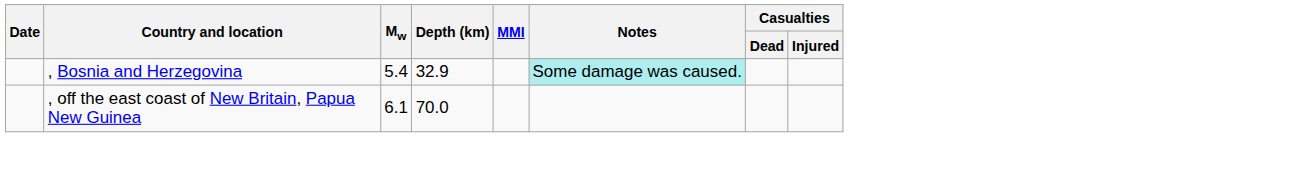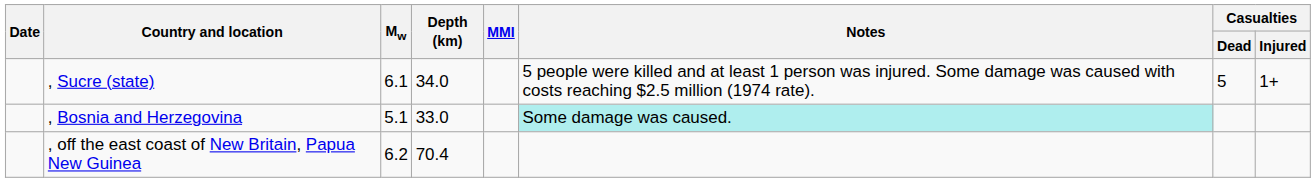+ row: , Sucre (state) | 6.1 | 34.0 | 5 people were killed and at least 1 person was injured. Some damage was caused with costs reaching $2.5 million (1974 rate). | 5 | 1+
, Bosnia and Herzegovina | Mw: 5.4 -> 5.1
, Bosnia and Herzegovina | Depth (km): 32.9 -> 33.0
, off the east coast of New Britain, Papua New Guinea | Mw: 6.1 -> 6.2
, off the east coast of New Britain, Papua New Guinea | Depth (km): 70.0 -> 70.4
